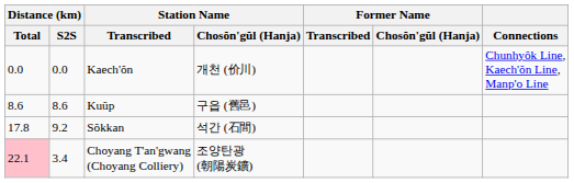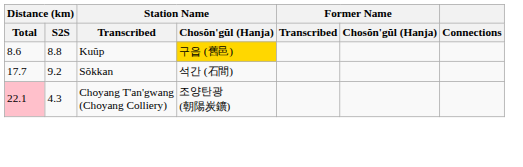- row: 0.0 | 0.0 | Kaech'ŏn | 개천 (价川) | Chunhyŏk Line, Kaech'ŏn Line, Manp'o Line
Kuŭp | Distance (km) / S2S: 8.6 -> 8.8
Kuŭp | Station Name / Chosŏn'gŭl (Hanja): no background -> gold background
Sŏkkan | Distance (km) / Total: 17.8 -> 17.7
Choyang T'an'gwang (Choyang Colliery) | Distance (km) / S2S: 3.4 -> 4.3
